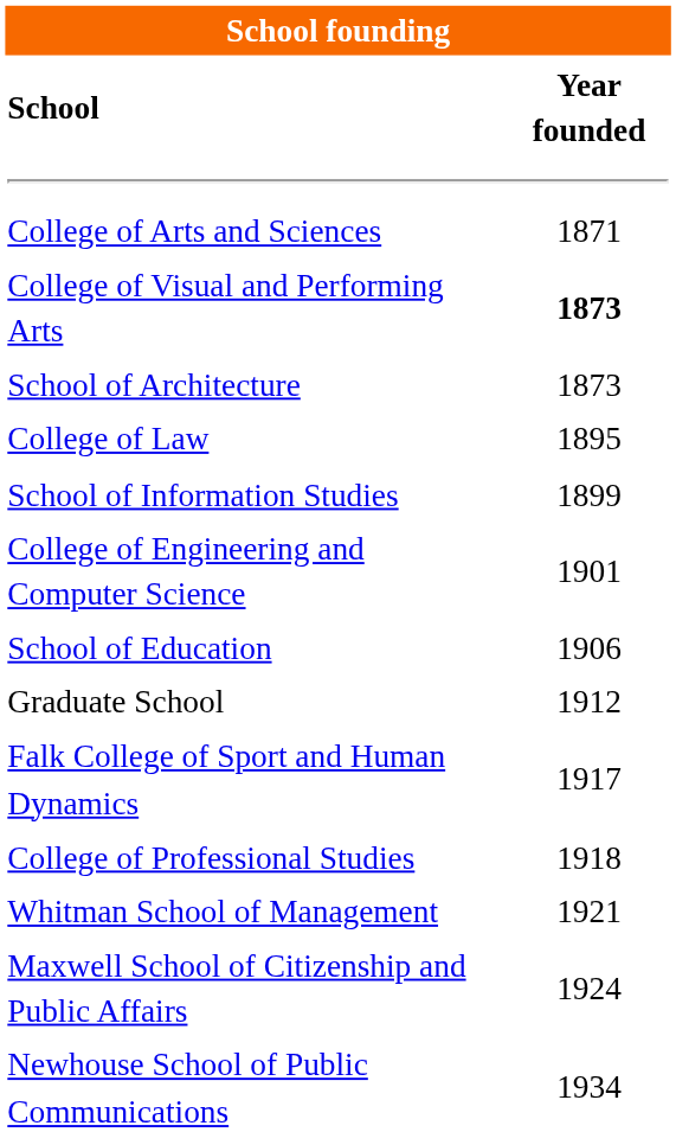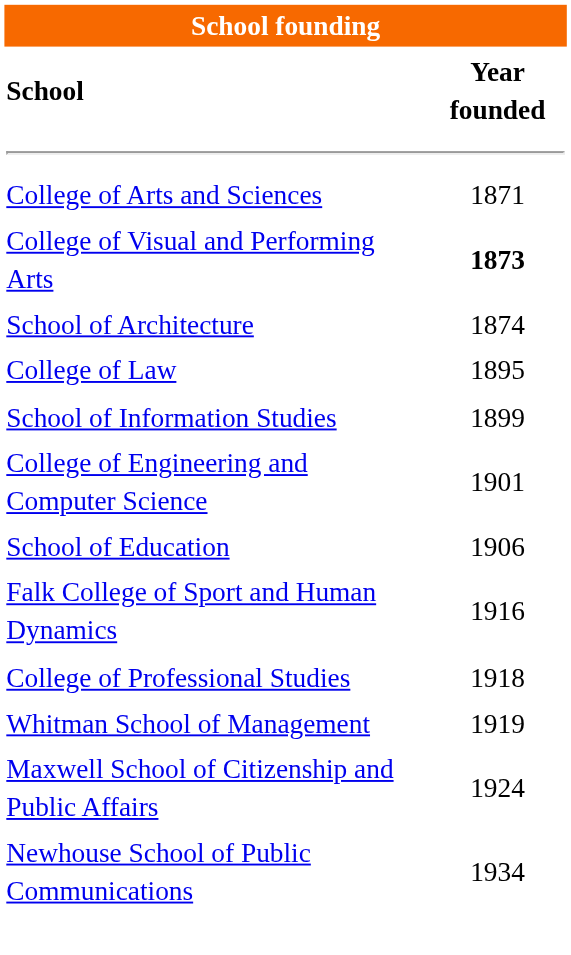School of Architecture | Year founded: 1873 -> 1874
- row: Graduate School | 1912
Falk College of Sport and Human Dynamics | Year founded: 1917 -> 1916
Whitman School of Management | Year founded: 1921 -> 1919
